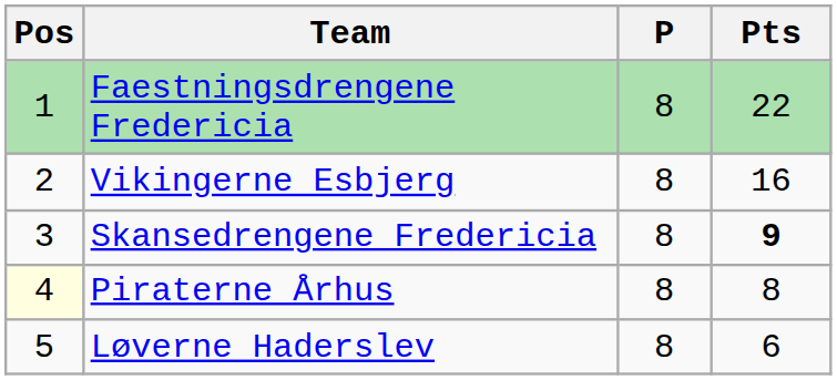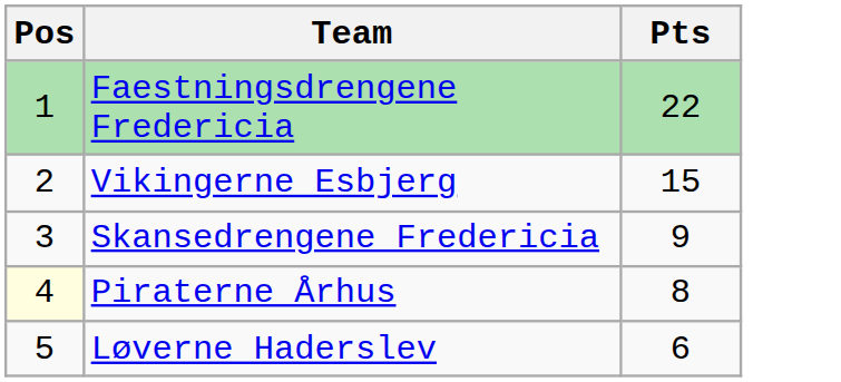- column: P | 8 | 8 | 8 | 8 | 8
Vikingerne Esbjerg | Pts: 16 -> 15
Skansedrengene Fredericia | Pts: bold -> normal
